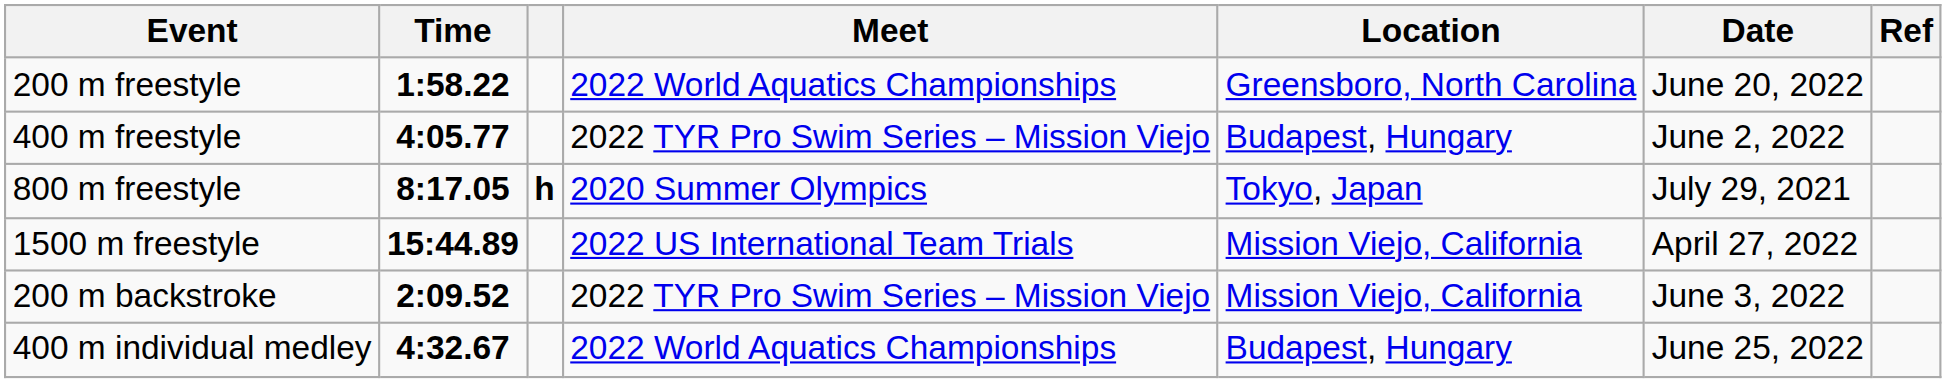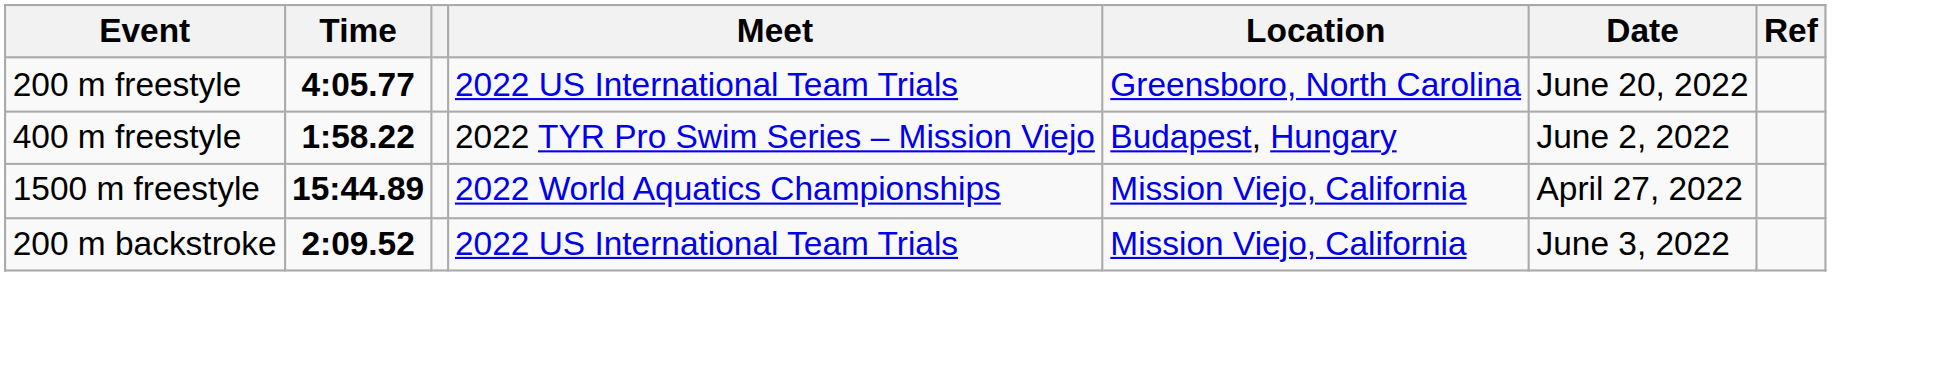200 m freestyle | Time: 1:58.22 -> 4:05.77
200 m freestyle | Meet: 2022 World Aquatics Championships -> 2022 US International Team Trials
400 m freestyle | Time: 4:05.77 -> 1:58.22
- row: 800 m freestyle | 8:17.05 | h | 2020 Summer Olympics | Tokyo, Japan | July 29, 2021
1500 m freestyle | Meet: 2022 US International Team Trials -> 2022 World Aquatics Championships
200 m backstroke | Meet: 2022 TYR Pro Swim Series – Mission Viejo -> 2022 US International Team Trials
- row: 400 m individual medley | 4:32.67 | 2022 World Aquatics Championships | Budapest, Hungary | June 25, 2022
